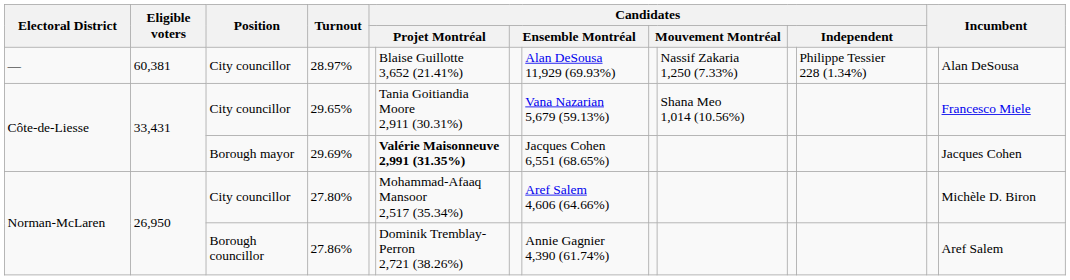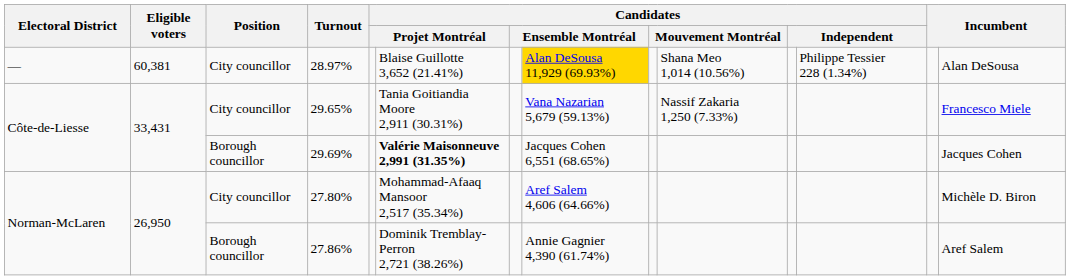28.97% | column 8: no background -> gold background
28.97% | column 10: Nassif Zakaria 1,250 (7.33%) -> Shana Meo 1,014 (10.56%)
29.65% | column 10: Shana Meo 1,014 (10.56%) -> Nassif Zakaria 1,250 (7.33%)
29.69% | Position: Borough mayor -> Borough councillor
